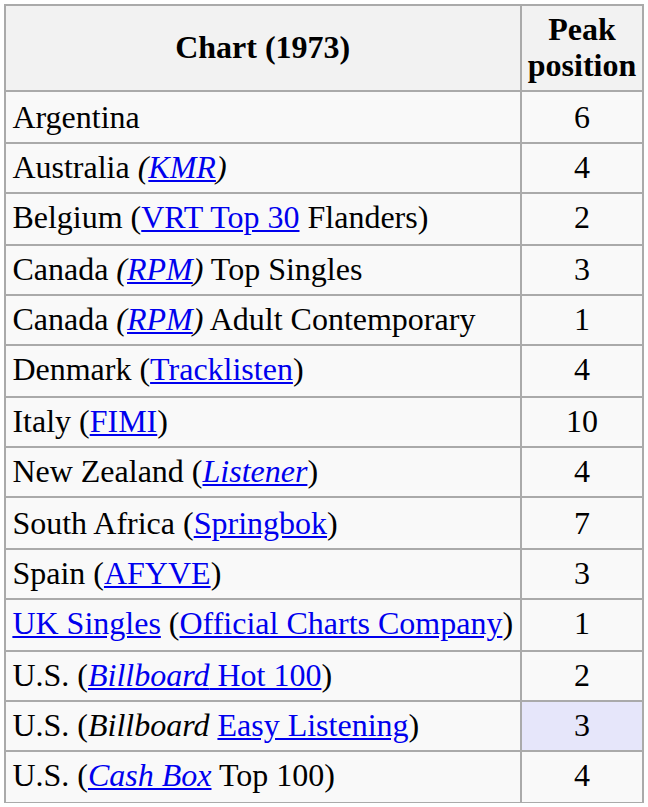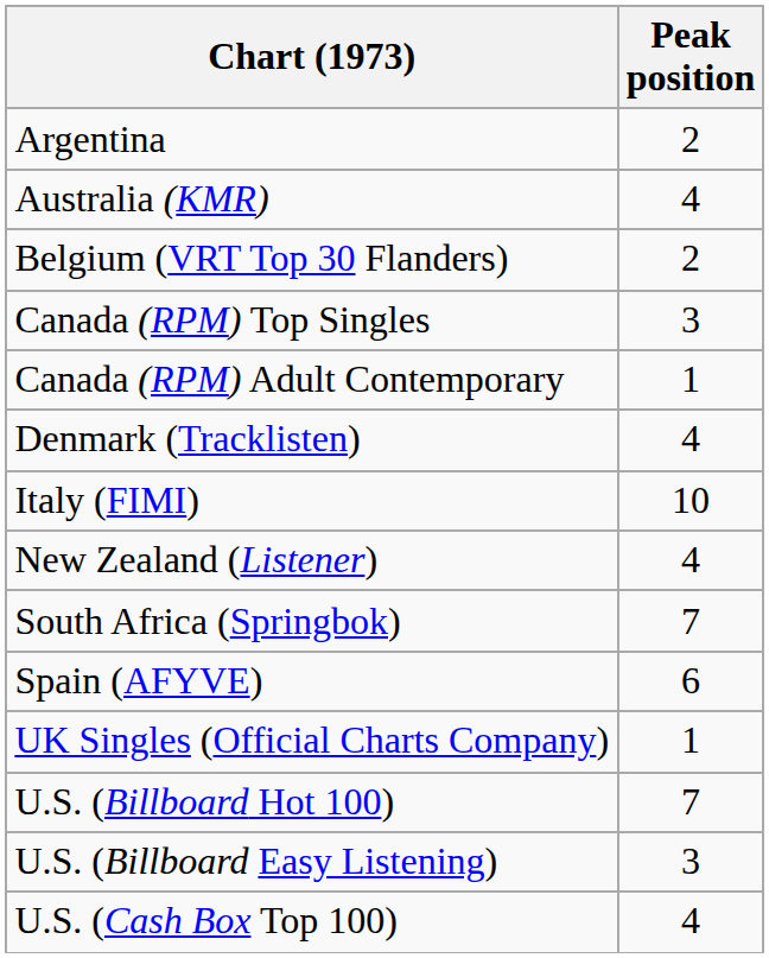Argentina | Peak position: 6 -> 2
Spain (AFYVE) | Peak position: 3 -> 6
U.S. (Billboard Hot 100) | Peak position: 2 -> 7
U.S. (Billboard Easy Listening) | Peak position: lavender background -> no background
